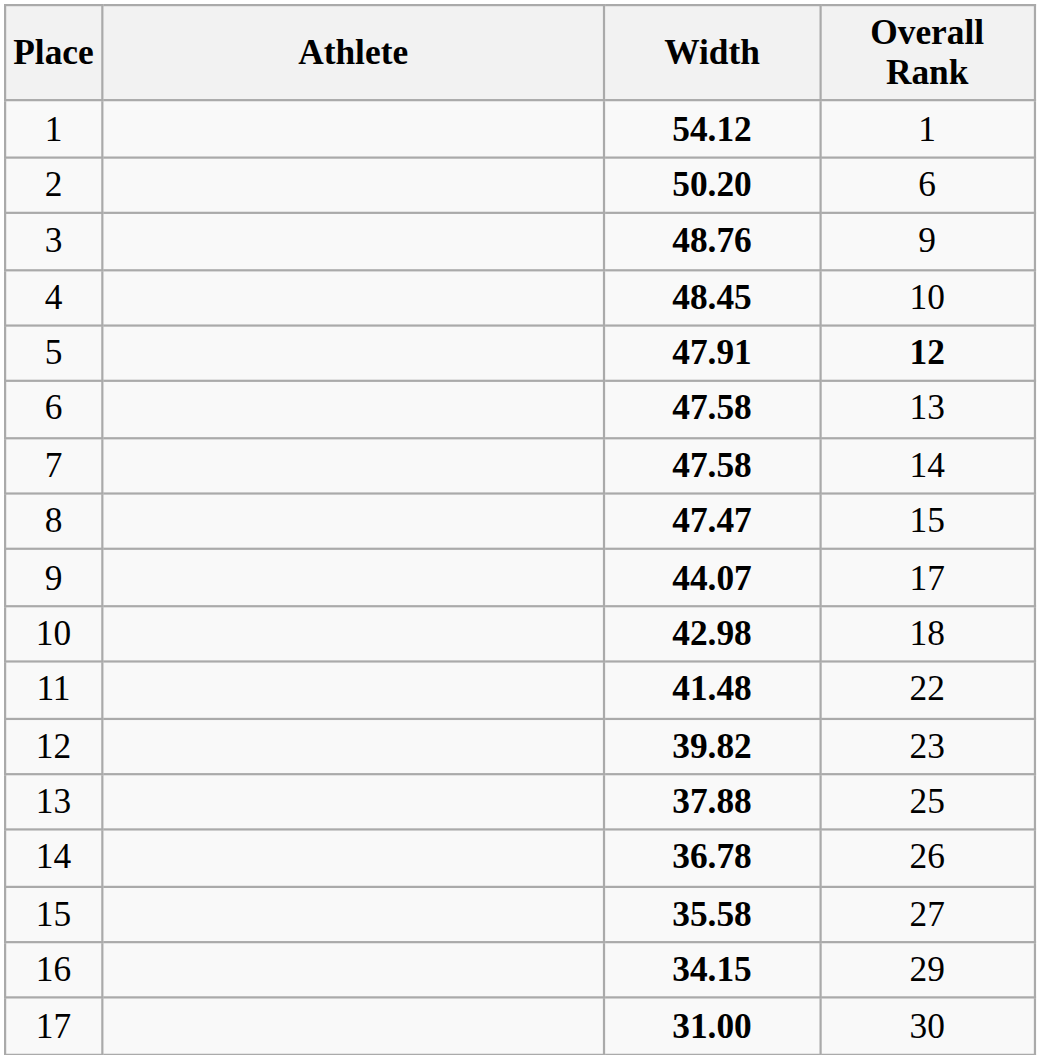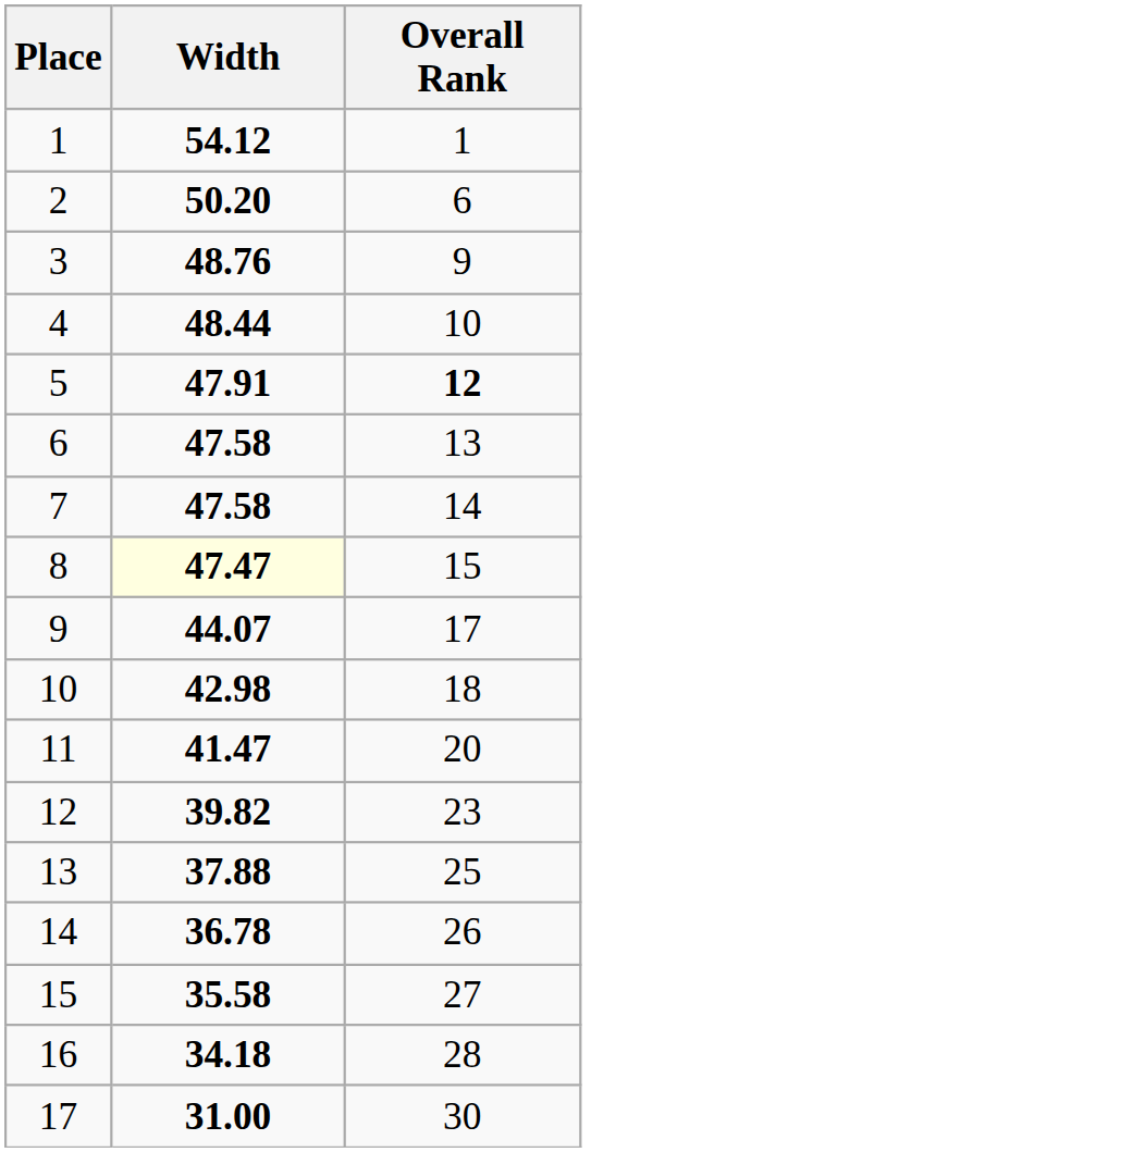- column: Athlete
4 | Width: 48.45 -> 48.44
8 | Width: no background -> lightyellow background
11 | Width: 41.48 -> 41.47
11 | Overall Rank: 22 -> 20
16 | Width: 34.15 -> 34.18
16 | Overall Rank: 29 -> 28
